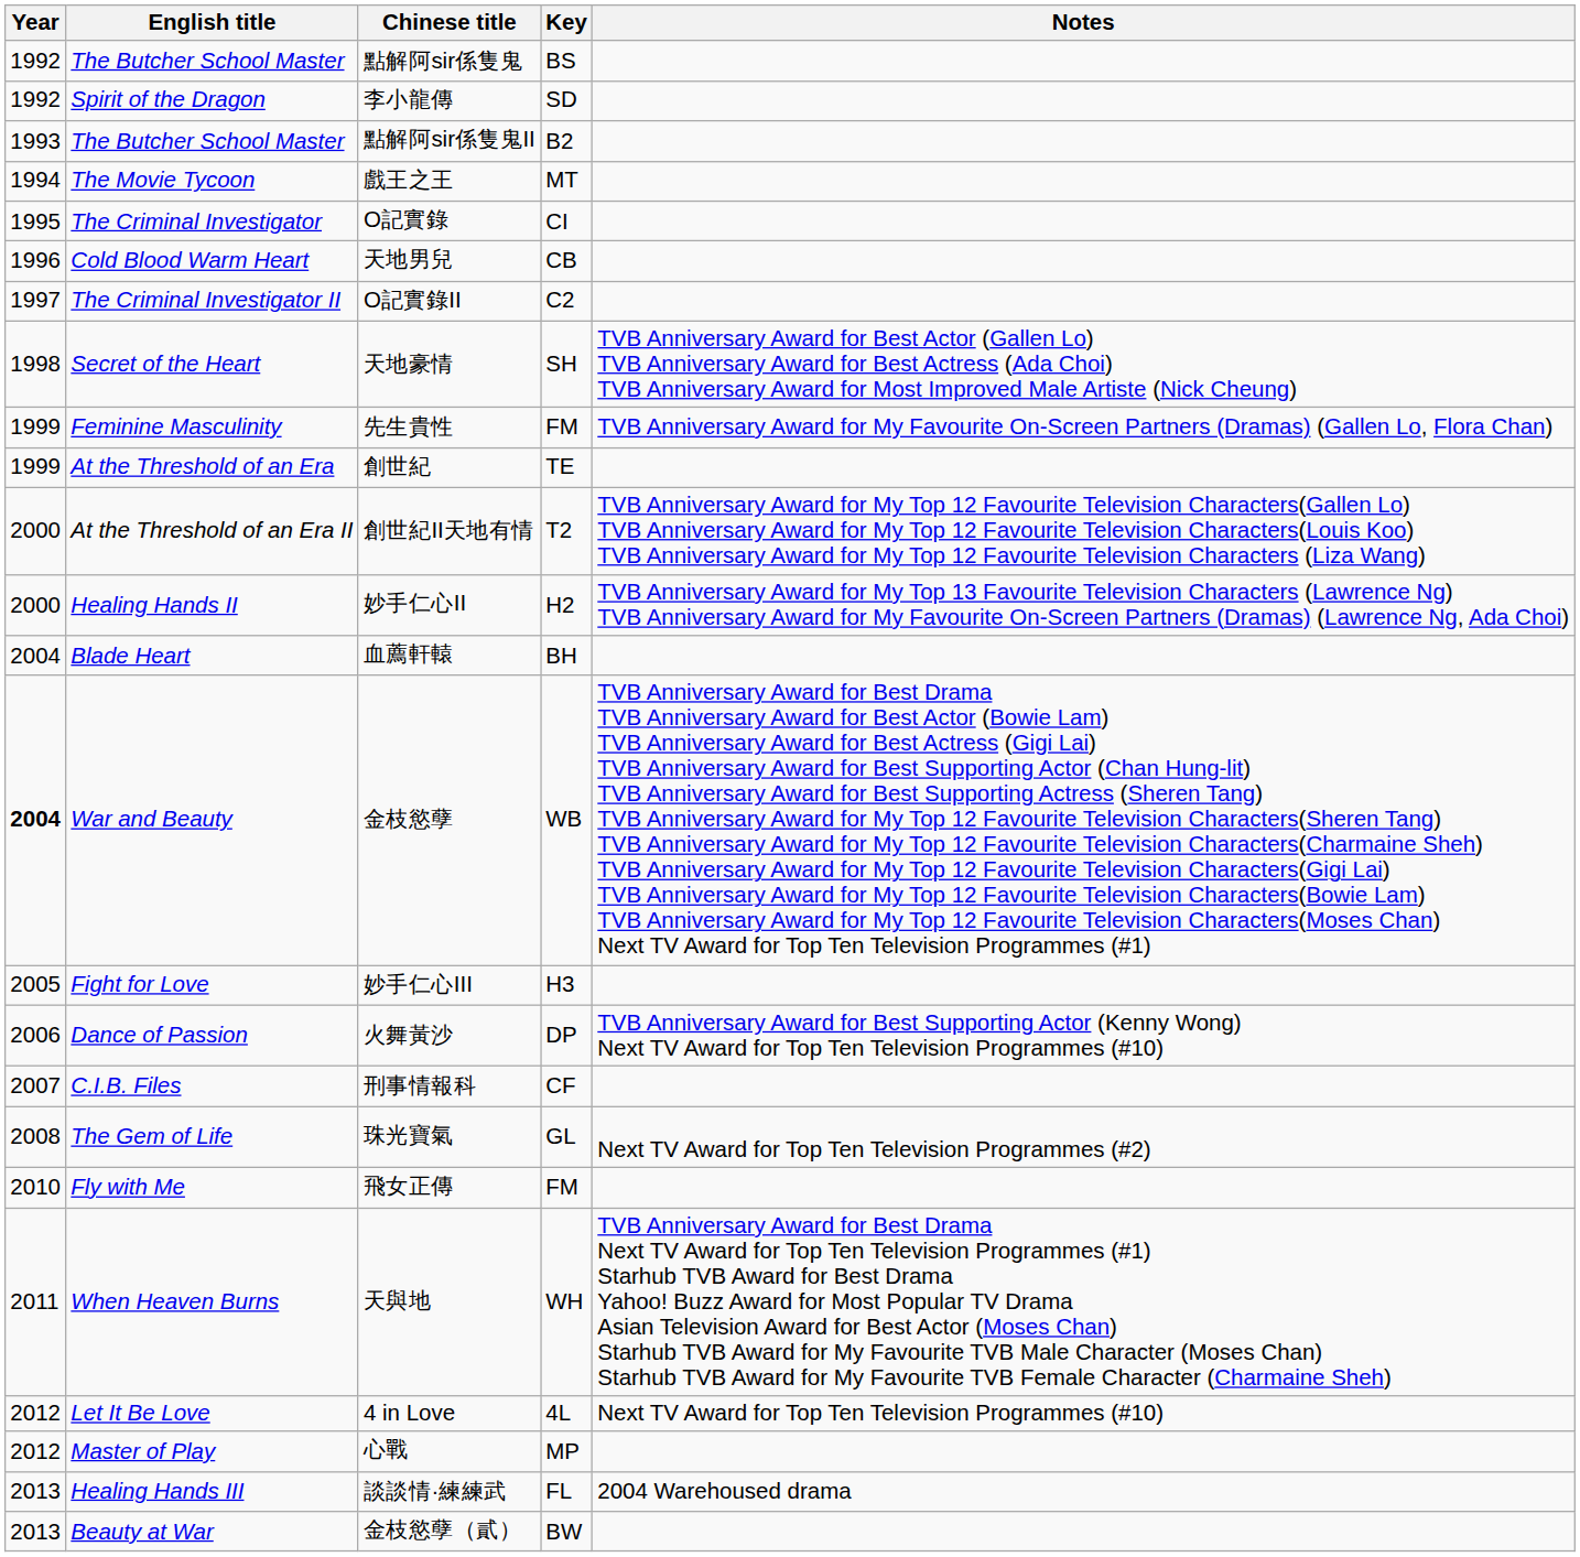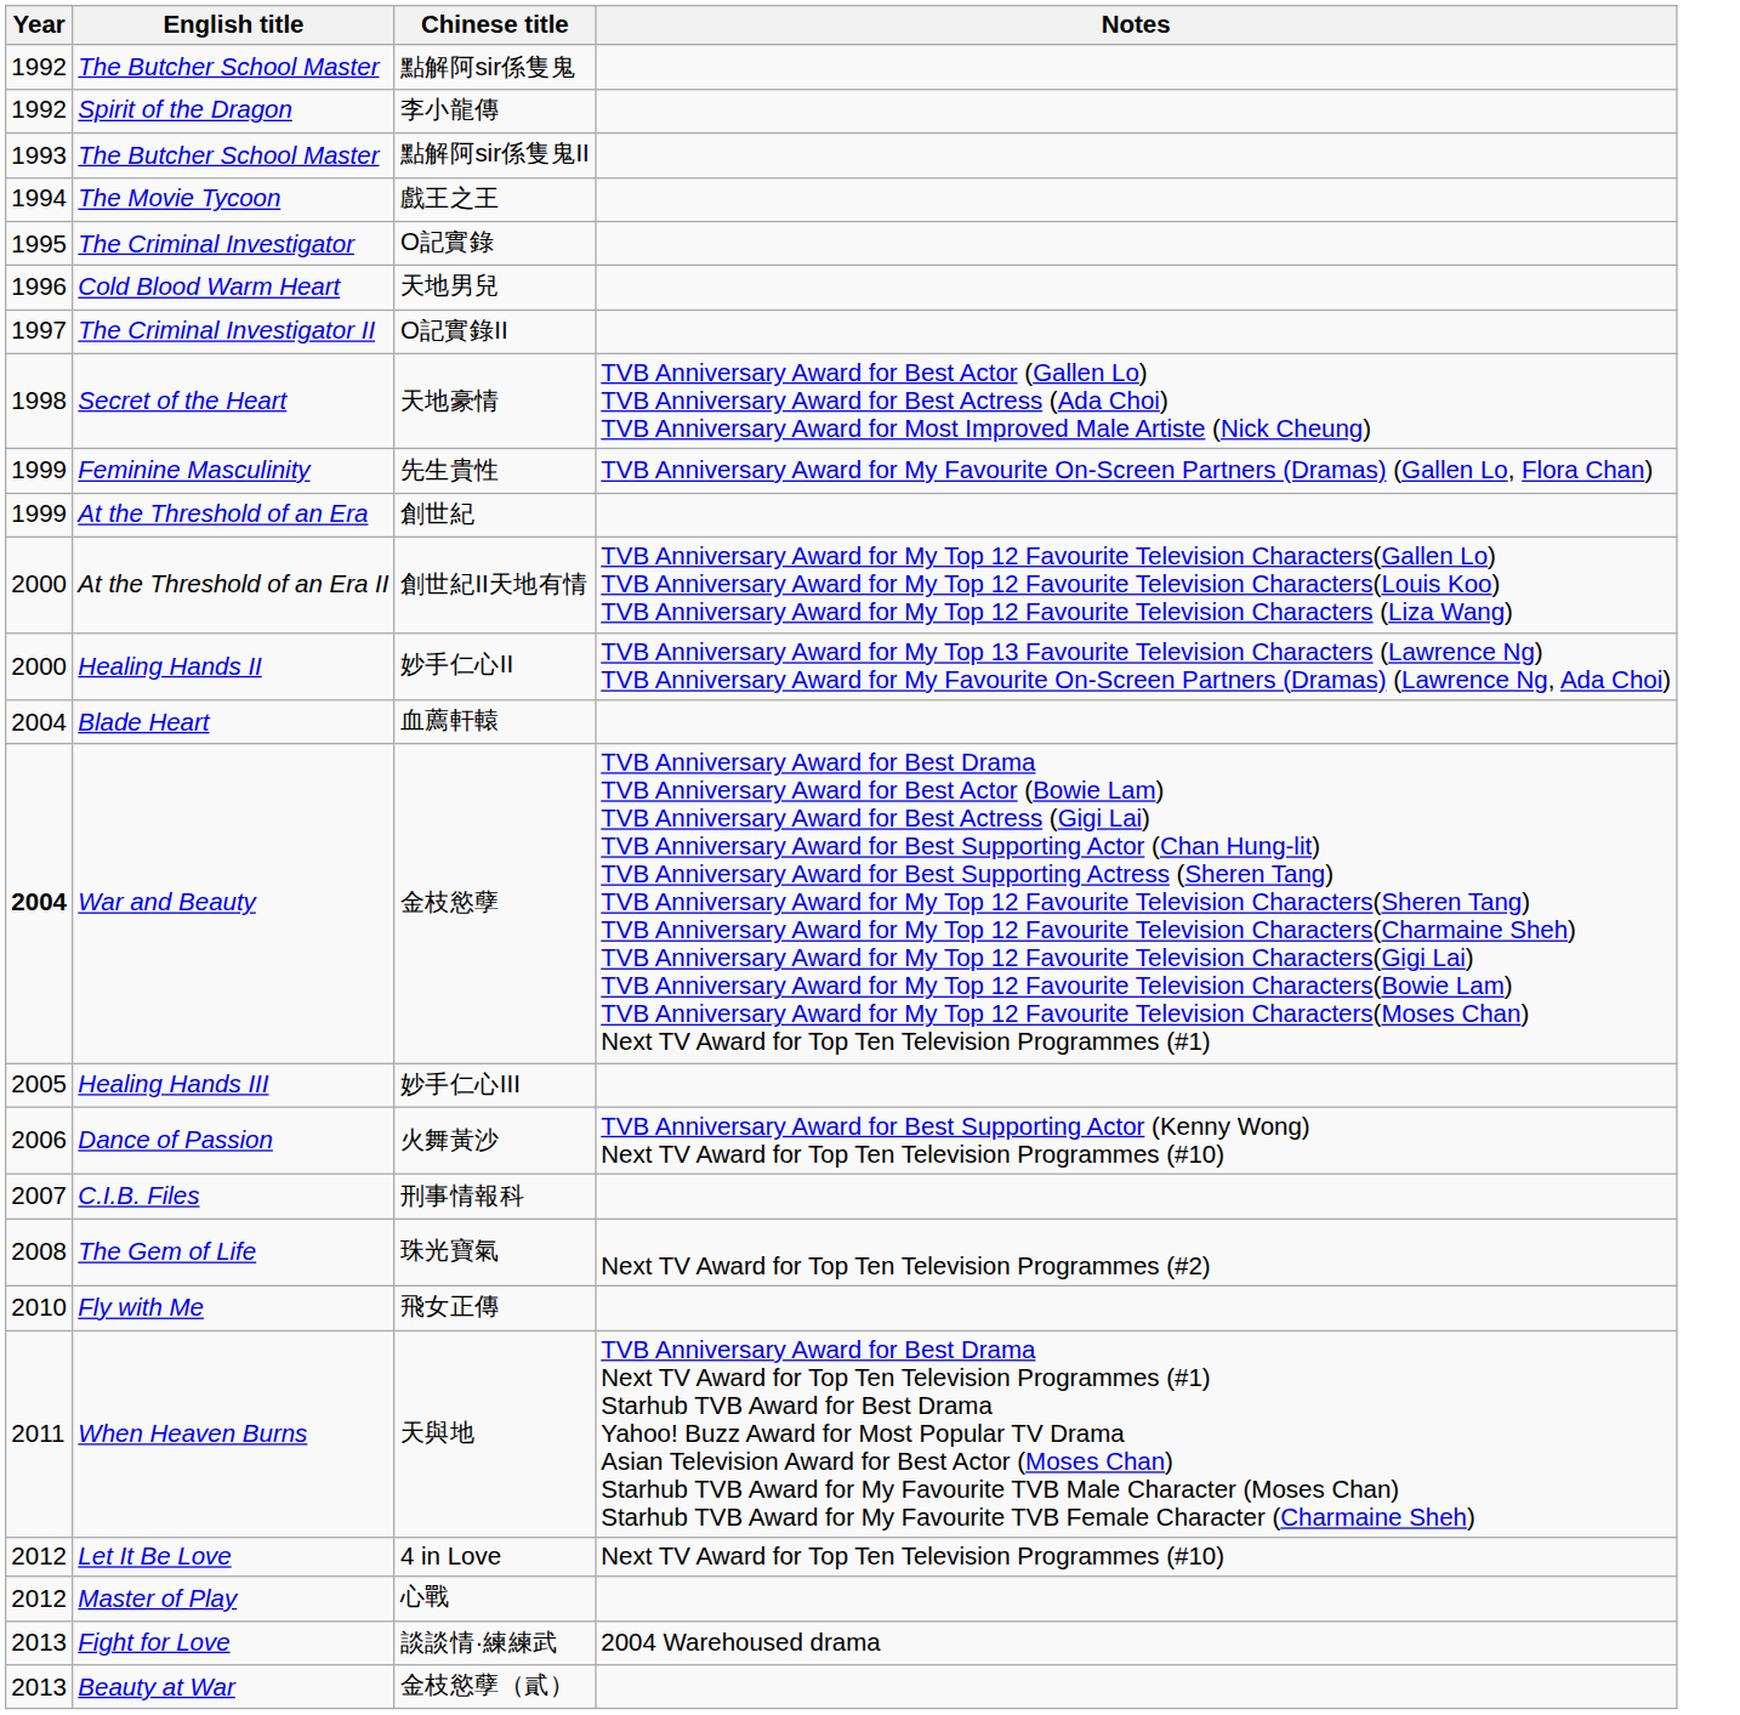- column: Key | BS | SD | B2 | MT | CI | CB | C2 | SH | FM | TE | T2 | H2 | BH | WB | H3 | DP | CF | GL | FM | WH | 4L | MP | FL | BW
妙手仁心III | English title: Fight for Love -> Healing Hands III
談談情·練練武 | English title: Healing Hands III -> Fight for Love
